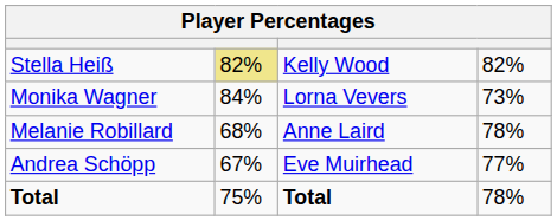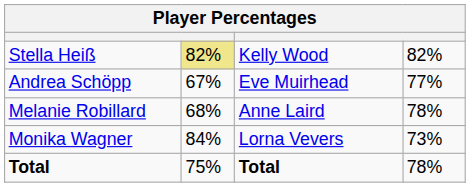rows swapped: Monika Wagner <-> Andrea Schöpp
